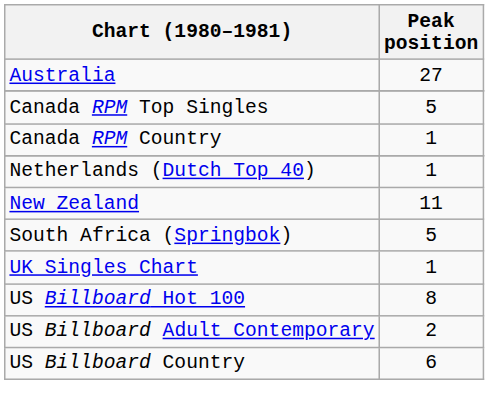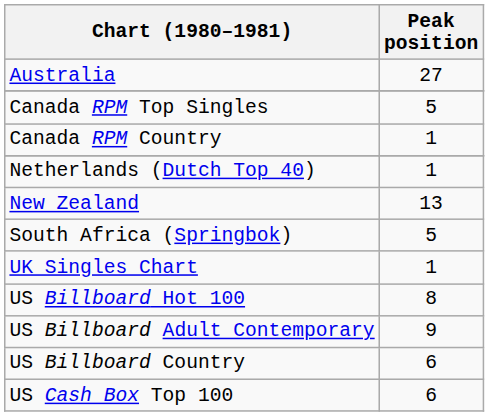New Zealand | Peak position: 11 -> 13
US Billboard Adult Contemporary | Peak position: 2 -> 9
+ row: US Cash Box Top 100 | 6
